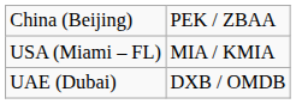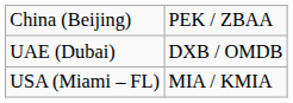rows swapped: UAE (Dubai) <-> USA (Miami – FL)
